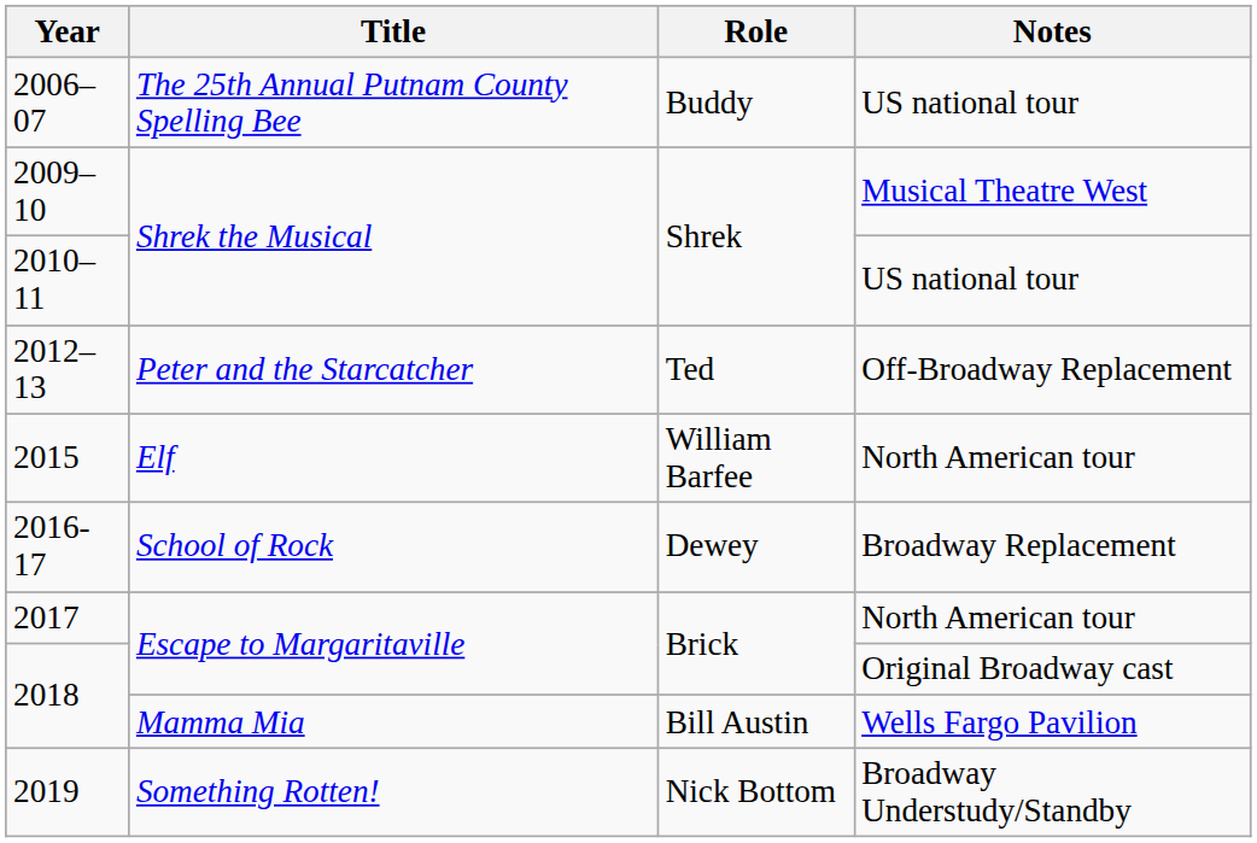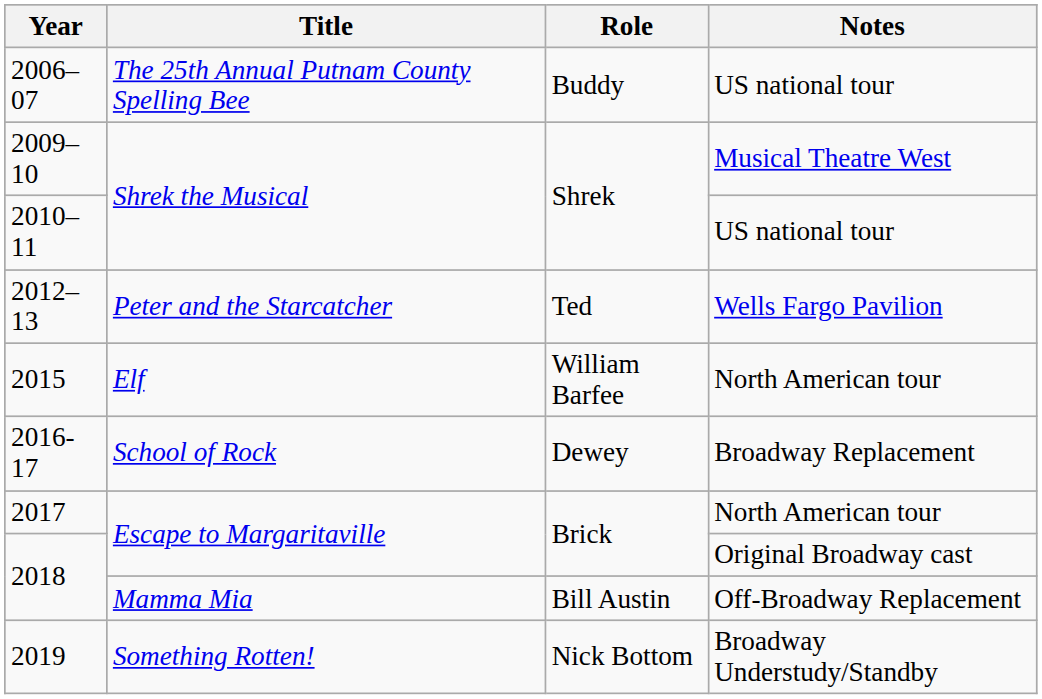2012–13 | Notes: Off-Broadway Replacement -> Wells Fargo Pavilion
2018 / Mamma Mia | Notes: Wells Fargo Pavilion -> Off-Broadway Replacement
